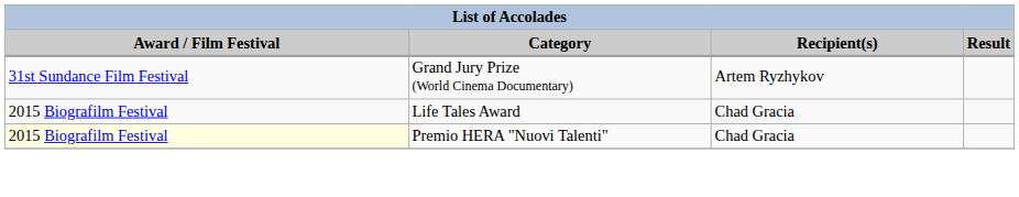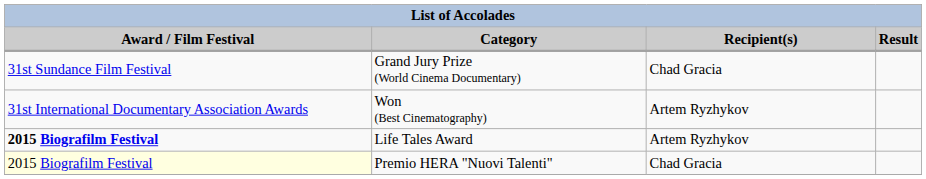Grand Jury Prize (World Cinema Documentary) | Recipient(s): Artem Ryzhykov -> Chad Gracia
+ row: 31st International Documentary Association Awards | Won (Best Cinematography) | Artem Ryzhykov
Life Tales Award | Award / Film Festival: normal -> bold
Life Tales Award | Recipient(s): Chad Gracia -> Artem Ryzhykov
